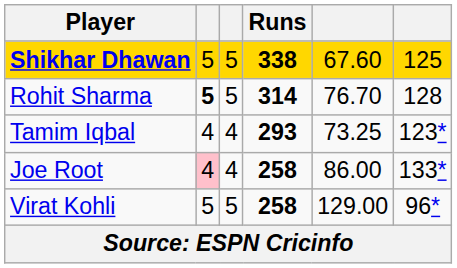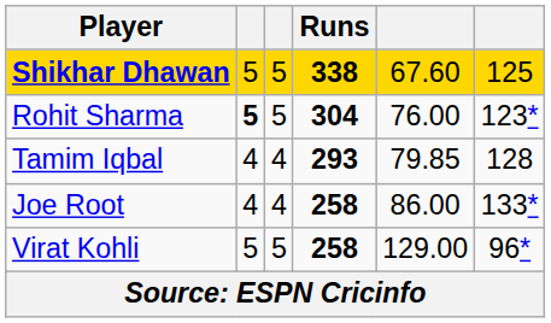Rohit Sharma | Runs: 314 -> 304
Rohit Sharma | column 5: 76.70 -> 76.00
Rohit Sharma | column 6: 128 -> 123*
Tamim Iqbal | column 5: 73.25 -> 79.85
Tamim Iqbal | column 6: 123* -> 128
Joe Root | column 2: pink background -> no background
